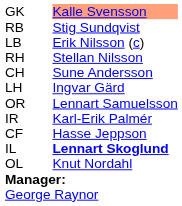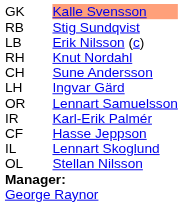RH | column 3: Stellan Nilsson -> Knut Nordahl
IL | column 3: bold -> normal
OL | column 3: Knut Nordahl -> Stellan Nilsson
